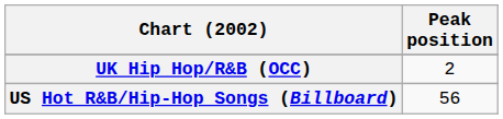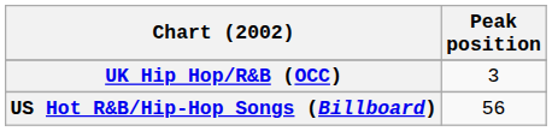UK Hip Hop/R&B (OCC) | Peak position: 2 -> 3
